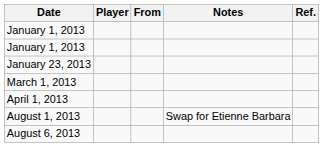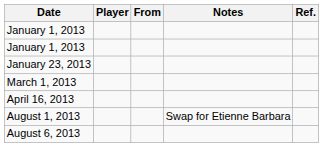- row: April 1, 2013
+ row: April 16, 2013
